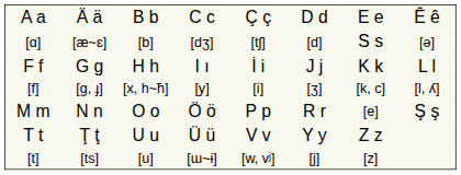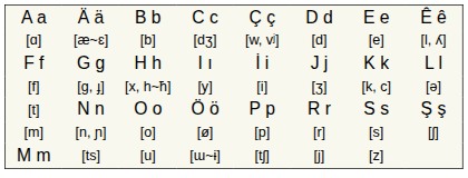[æ~ɛ] | column 5: [tʃ] -> [w, vʲ]
[æ~ɛ] | column 7: S s -> [e]
[æ~ɛ] | column 8: [ə] -> [l, ʎ]
[g, ɟ] | column 8: [l, ʎ] -> [ə]
N n | column 1: M m -> [t]
N n | column 7: [e] -> S s
+ row: [m] | [n, ɲ] | [o] | [ø] | [p] | [r] | [s] | [ʃ]
- row: T t | Ţ ţ | U u | Ü ü | V v | Y y | Z z
[ts] | column 1: [t] -> M m
[ts] | column 5: [w, vʲ] -> [tʃ]
